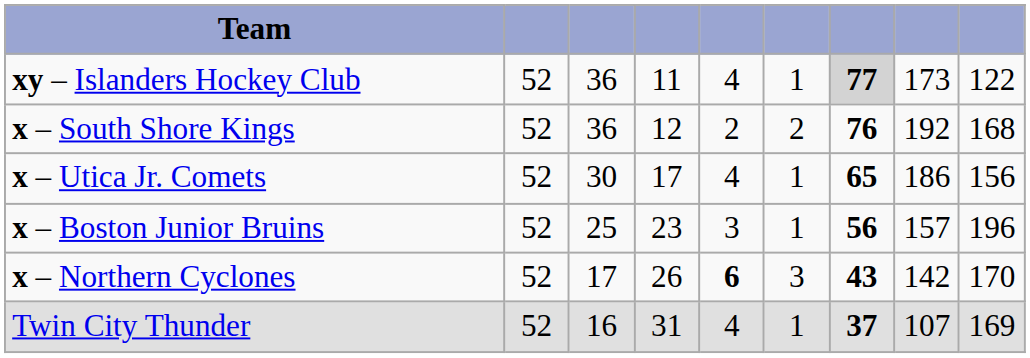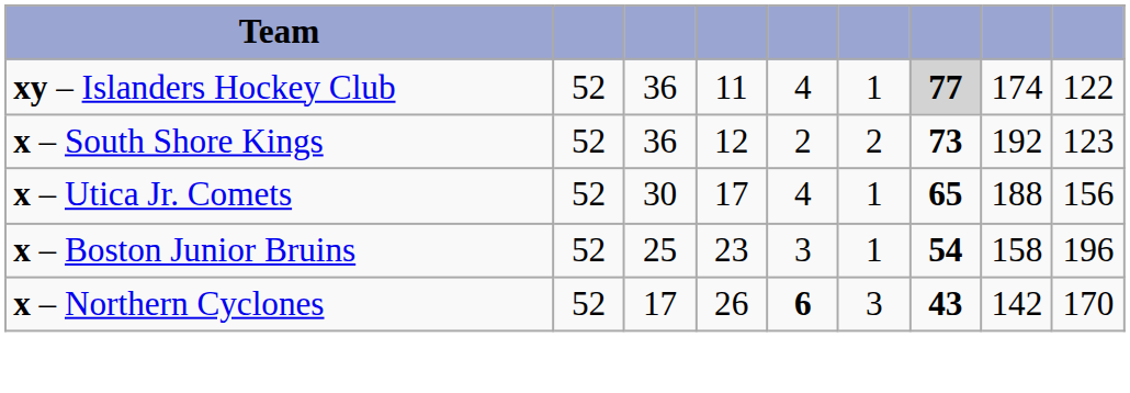xy – Islanders Hockey Club | column 8: 173 -> 174
x – South Shore Kings | column 7: 76 -> 73
x – South Shore Kings | column 9: 168 -> 123
x – Utica Jr. Comets | column 8: 186 -> 188
x – Boston Junior Bruins | column 7: 56 -> 54
x – Boston Junior Bruins | column 8: 157 -> 158
- row: Twin City Thunder | 52 | 16 | 31 | 4 | 1 | 37 | 107 | 169
